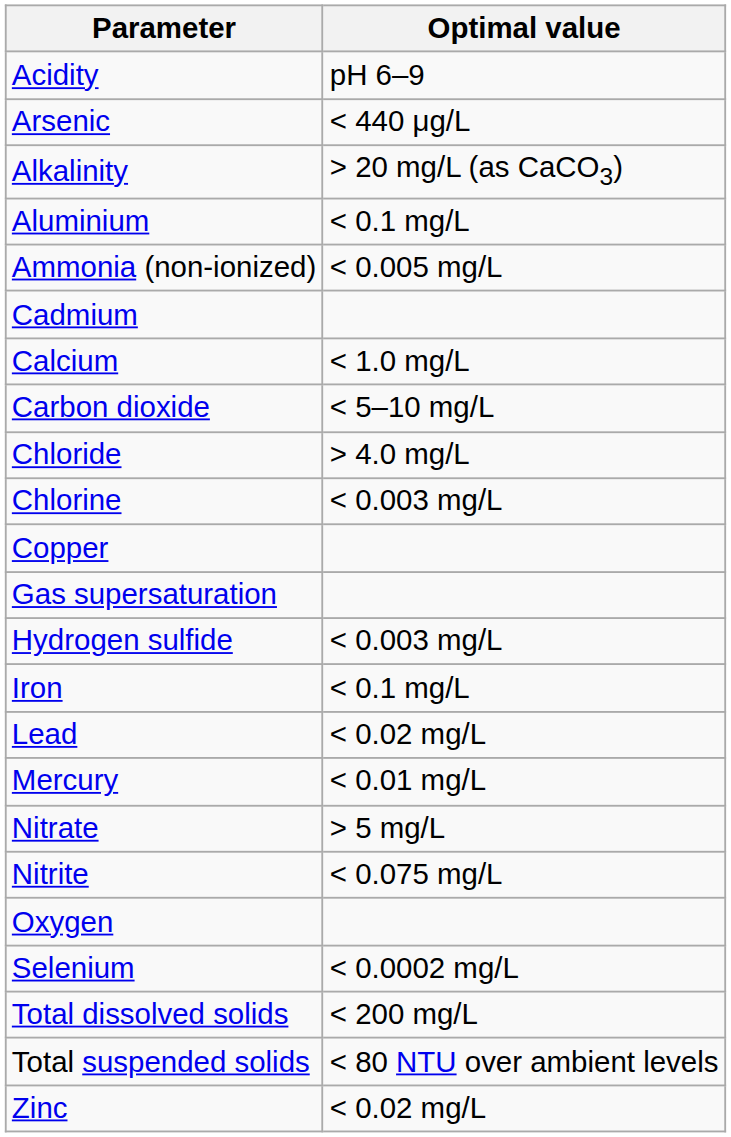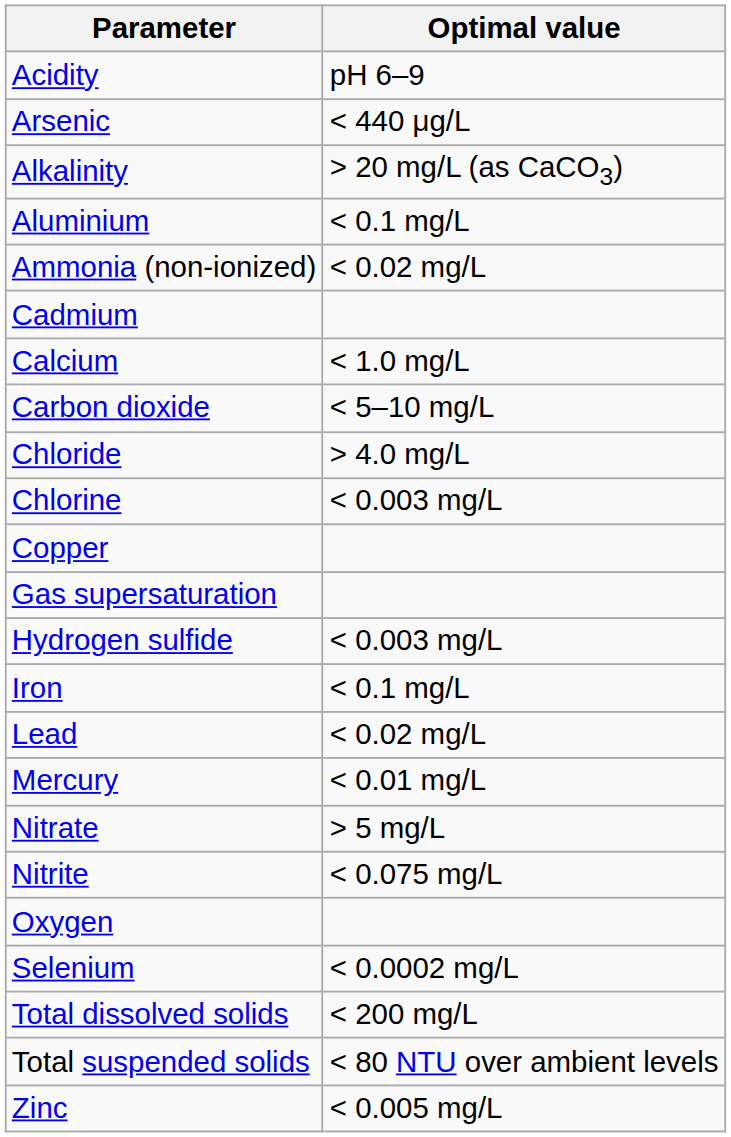Ammonia (non-ionized) | Optimal value: < 0.005 mg/L -> < 0.02 mg/L
Zinc | Optimal value: < 0.02 mg/L -> < 0.005 mg/L
